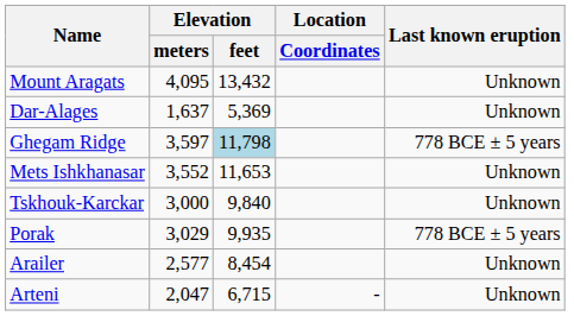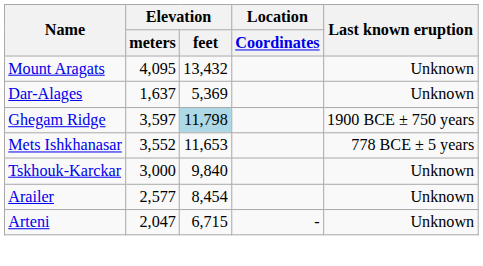Ghegam Ridge | Last known eruption: 778 BCE ± 5 years -> 1900 BCE ± 750 years
Mets Ishkhanasar | Last known eruption: Unknown -> 778 BCE ± 5 years
- row: Porak | 3,029 | 9,935 | 778 BCE ± 5 years
